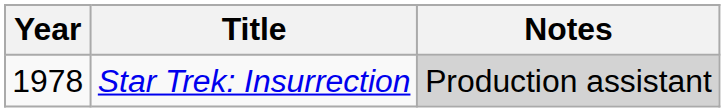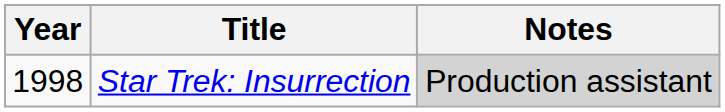Star Trek: Insurrection | Year: 1978 -> 1998
